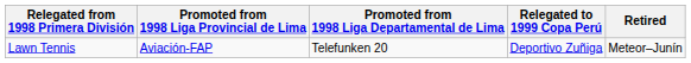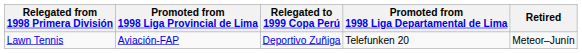columns swapped: Promoted from 1998 Liga Departamental de Lima <-> Relegated to 1999 Copa Perú
